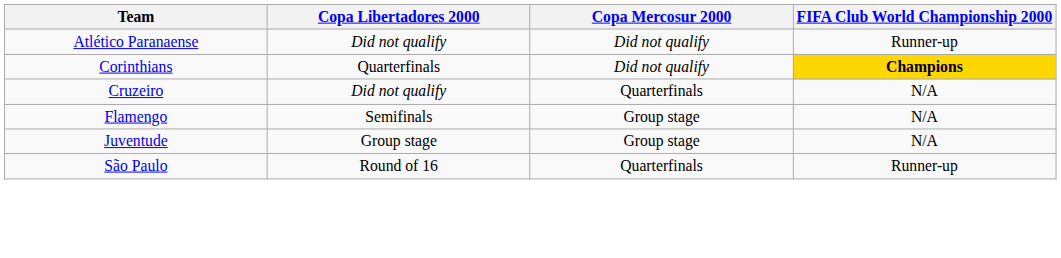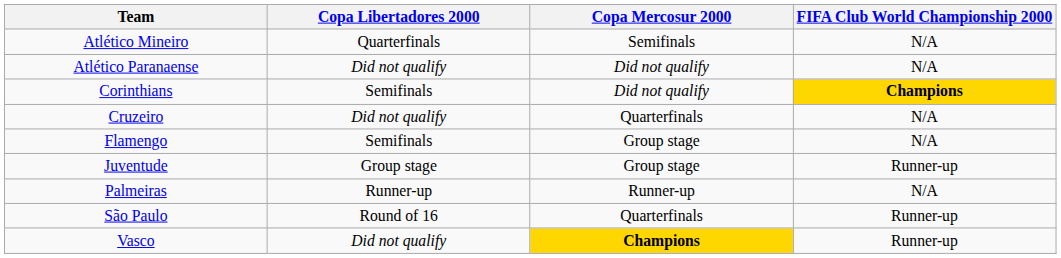+ row: Atlético Mineiro | Quarterfinals | Semifinals | N/A
Atlético Paranaense | FIFA Club World Championship 2000: Runner-up -> N/A
Corinthians | Copa Libertadores 2000: Quarterfinals -> Semifinals
Juventude | FIFA Club World Championship 2000: N/A -> Runner-up
+ row: Palmeiras | Runner-up | Runner-up | N/A
+ row: Vasco | Did not qualify | Champions | Runner-up
